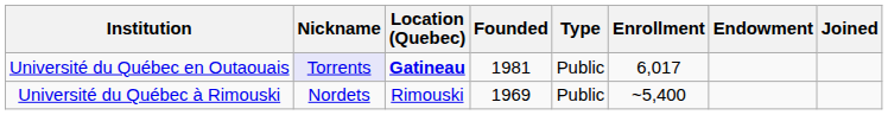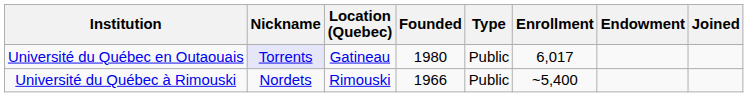Université du Québec en Outaouais | Location (Quebec): bold -> normal
Université du Québec en Outaouais | Founded: 1981 -> 1980
Université du Québec à Rimouski | Founded: 1969 -> 1966
